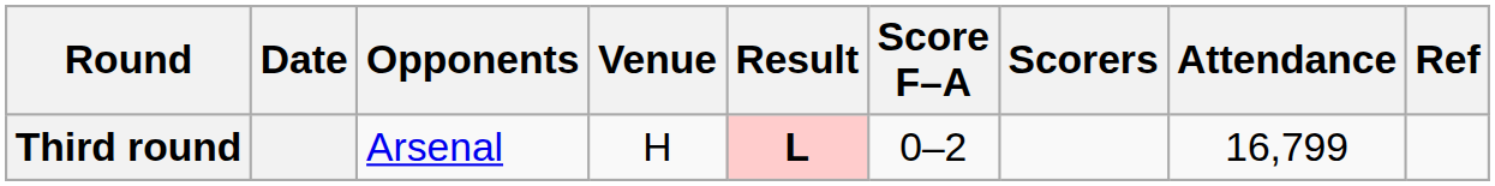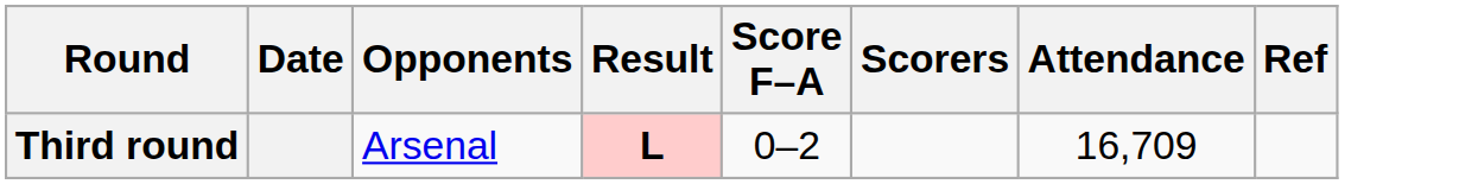- column: Venue | H
Third round | Attendance: 16,799 -> 16,709
